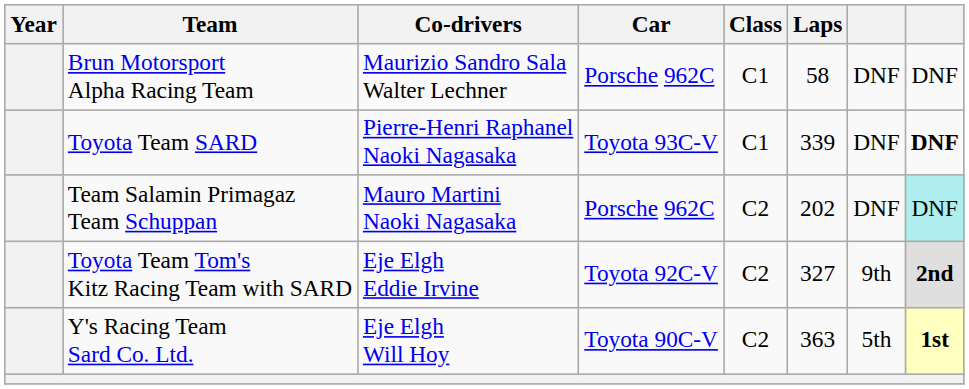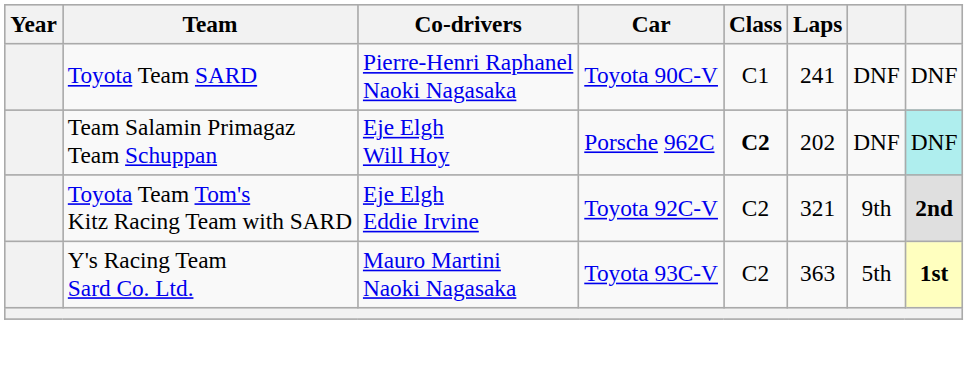- row: Brun Motorsport Alpha Racing Team | Maurizio Sandro Sala Walter Lechner | Porsche 962C | C1 | 58 | DNF | DNF
Toyota Team SARD | Car: Toyota 93C-V -> Toyota 90C-V
Toyota Team SARD | Laps: 339 -> 241
Toyota Team SARD | column 8: bold -> normal
Team Salamin Primagaz Team Schuppan | Co-drivers: Mauro Martini Naoki Nagasaka -> Eje Elgh Will Hoy
Team Salamin Primagaz Team Schuppan | Class: normal -> bold
Toyota Team Tom's Kitz Racing Team with SARD | Laps: 327 -> 321
Y's Racing Team Sard Co. Ltd. | Co-drivers: Eje Elgh Will Hoy -> Mauro Martini Naoki Nagasaka
Y's Racing Team Sard Co. Ltd. | Car: Toyota 90C-V -> Toyota 93C-V
